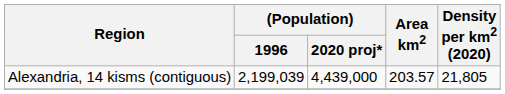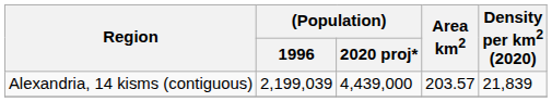Alexandria, 14 kisms (contiguous) | Density per km2 (2020): 21,805 -> 21,839
